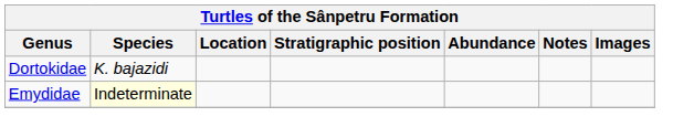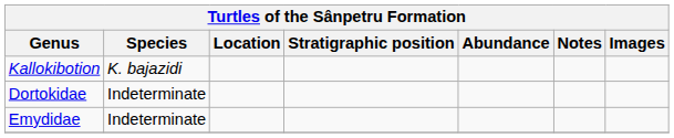+ row: Kallokibotion | K. bajazidi
Dortokidae | Species: K. bajazidi -> Indeterminate
Emydidae | Species: lightyellow background -> no background
